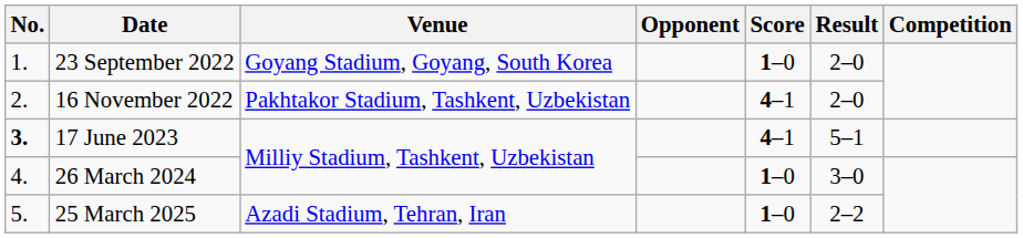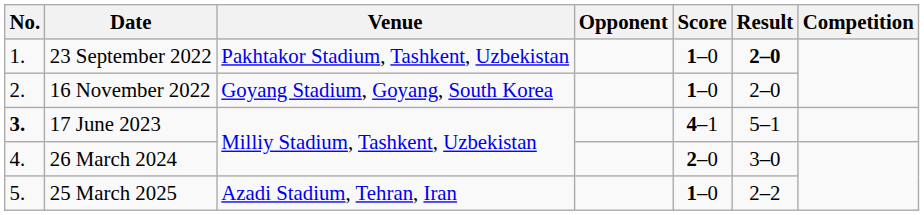23 September 2022 | Venue: Goyang Stadium, Goyang, South Korea -> Pakhtakor Stadium, Tashkent, Uzbekistan
23 September 2022 | Result: normal -> bold
16 November 2022 | Venue: Pakhtakor Stadium, Tashkent, Uzbekistan -> Goyang Stadium, Goyang, South Korea
16 November 2022 | Score: 4–1 -> 1–0
26 March 2024 | Score: 1–0 -> 2–0
